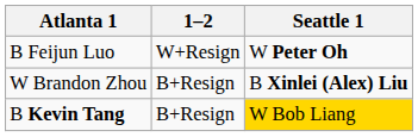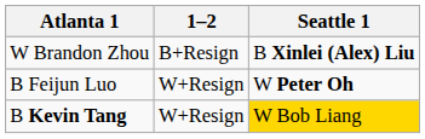rows swapped: B Feijun Luo <-> W Brandon Zhou
B Kevin Tang | 1–2: B+Resign -> W+Resign
